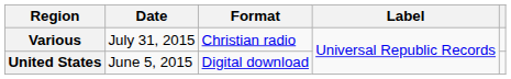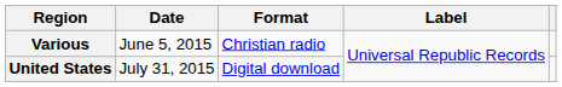Various | Date: July 31, 2015 -> June 5, 2015
United States | Date: June 5, 2015 -> July 31, 2015
